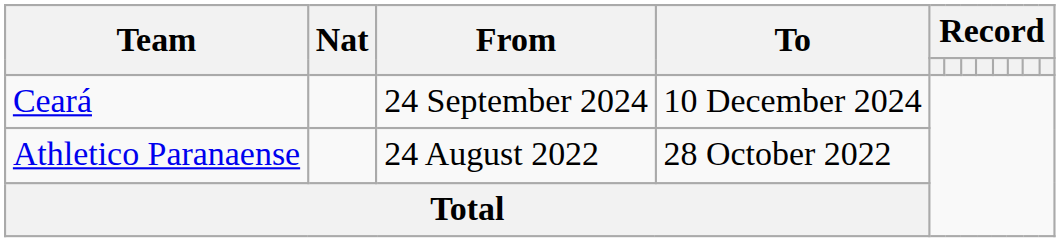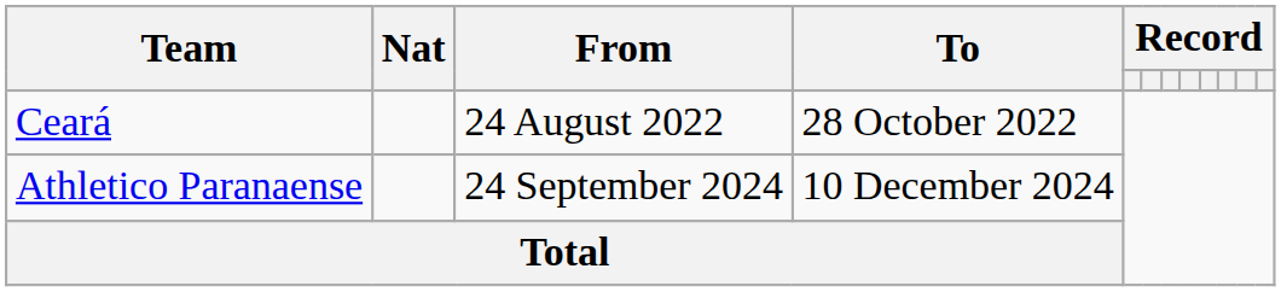Ceará | From: 24 September 2024 -> 24 August 2022
Ceará | To: 10 December 2024 -> 28 October 2022
Athletico Paranaense | From: 24 August 2022 -> 24 September 2024
Athletico Paranaense | To: 28 October 2022 -> 10 December 2024
